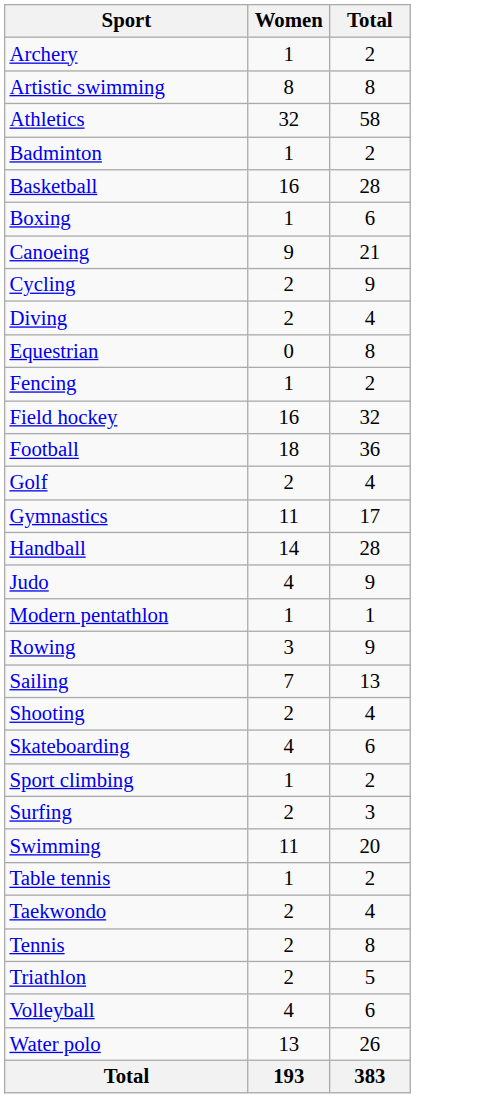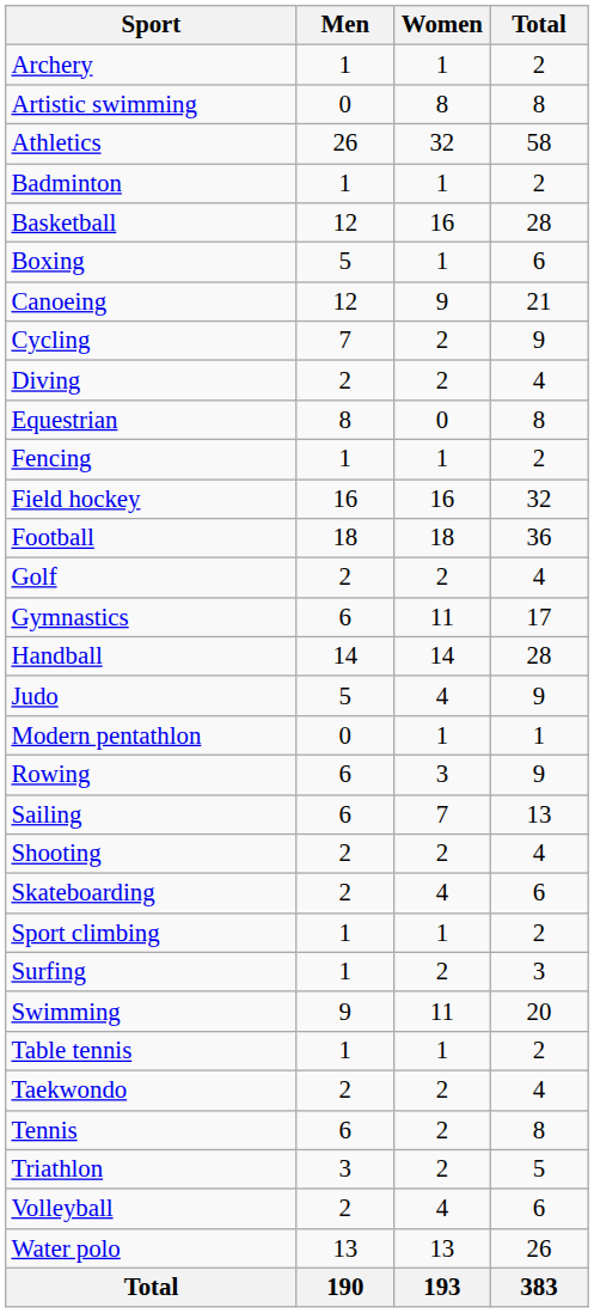+ column: Men | 1 | 0 | 26 | 1 | 12 | 5 | 12 | 7 | 2 | 8 | 1 | 16 | 18 | 2 | 6 | 14 | 5 | 0 | 6 | 6 | 2 | 2 | 1 | 1 | 9 | 1 | 2 | 6 | 3 | 2 | 13 | 190
